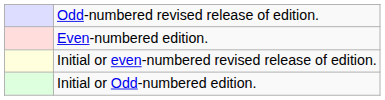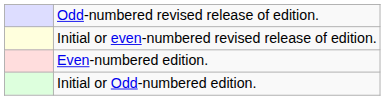rows swapped: Initial or even-numbered revised release of edition. <-> Even-numbered edition.
